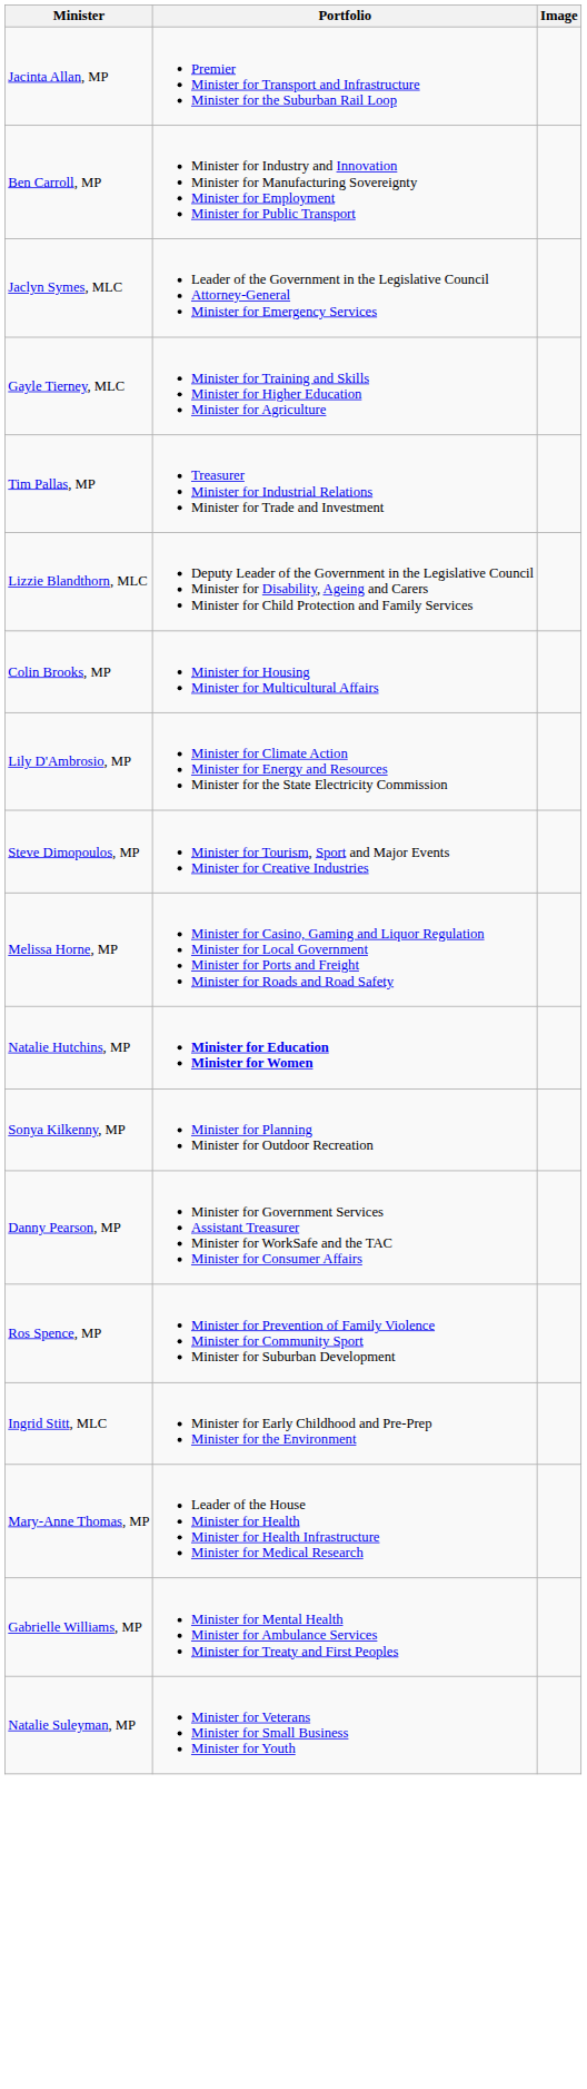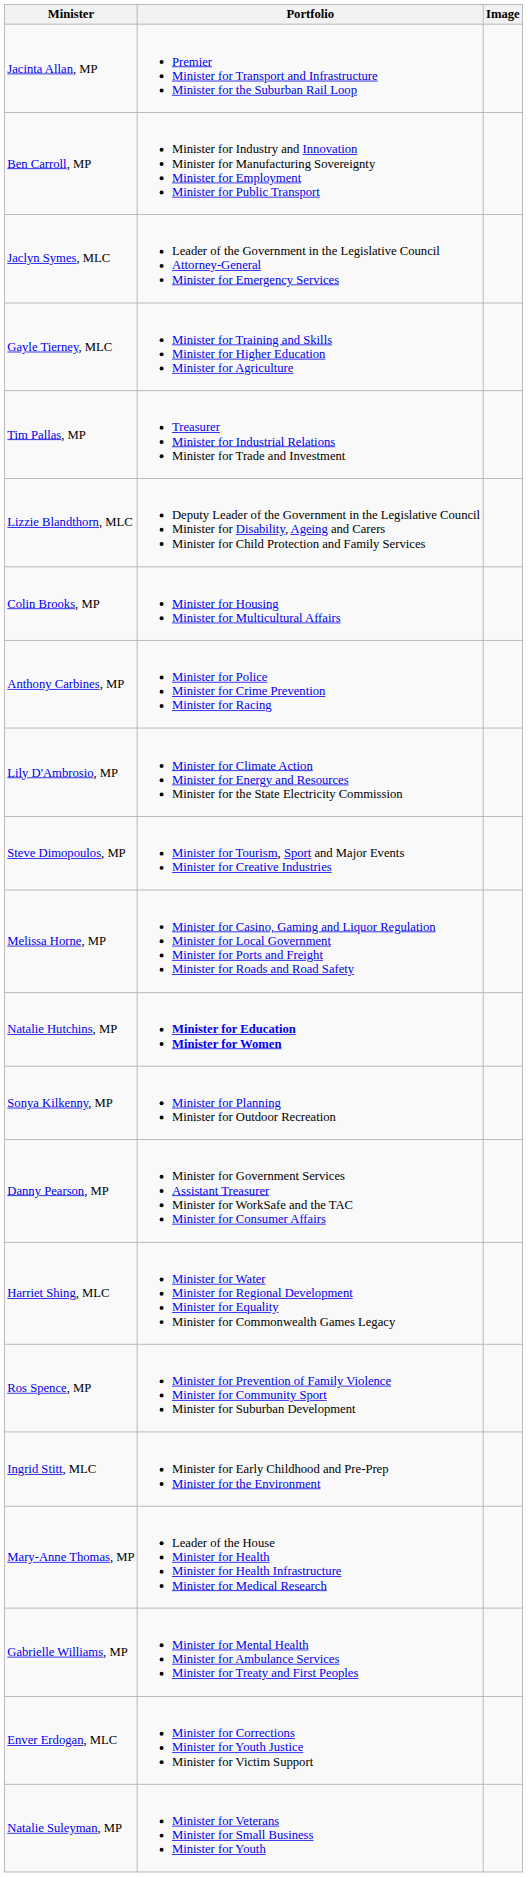+ row: Anthony Carbines, MP | Minister for Police Minister for Crime Prevention Minister for Racing
+ row: Harriet Shing, MLC | Minister for Water Minister for Regional Development Minister for Equality Minister for Commonwealth Games Legacy
+ row: Enver Erdogan, MLC | Minister for Corrections Minister for Youth Justice Minister for Victim Support
